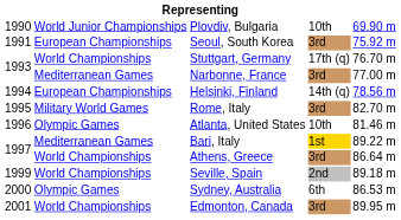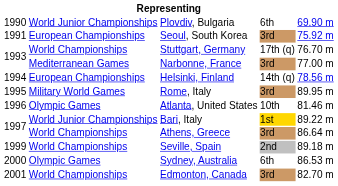Plovdiv, Bulgaria | column 4: 10th -> 6th
Rome, Italy | column 5: 82.70 m -> 89.95 m
Bari, Italy | column 2: Mediterranean Games -> World Junior Championships
Edmonton, Canada | column 5: 89.95 m -> 82.70 m
